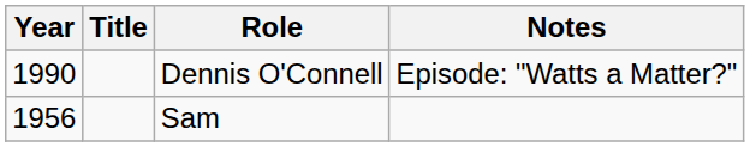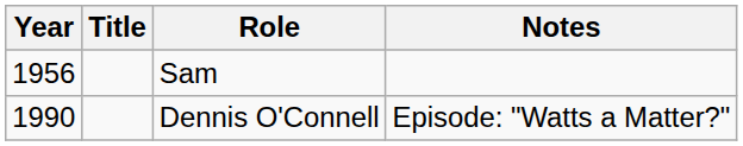rows swapped: Sam <-> Dennis O'Connell
